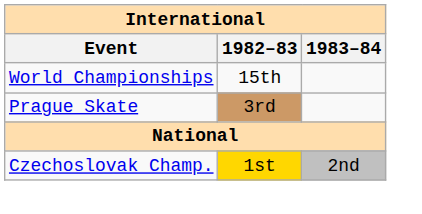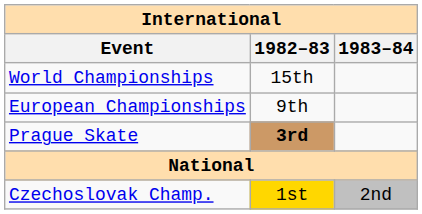+ row: European Championships | 9th
Prague Skate | 1982–83: normal -> bold
